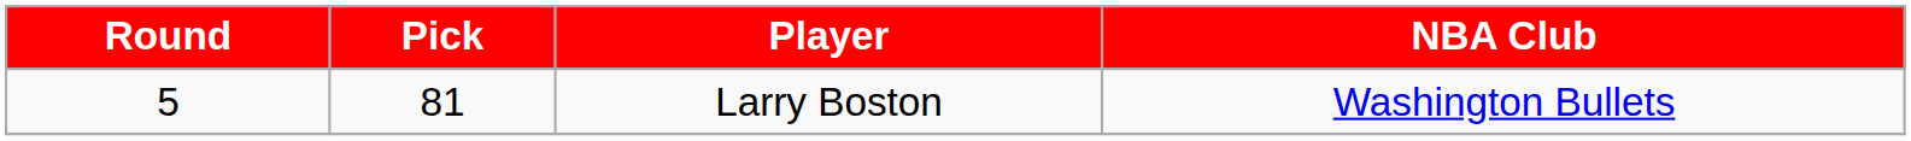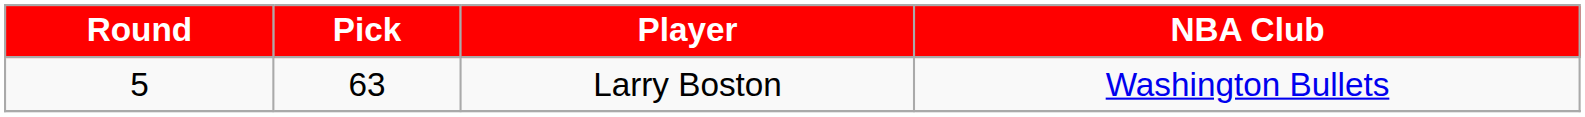Larry Boston | Pick: 81 -> 63
